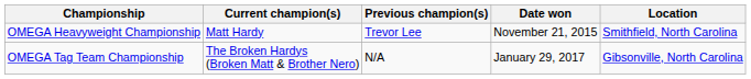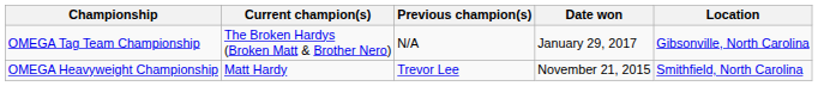rows swapped: OMEGA Heavyweight Championship <-> OMEGA Tag Team Championship
